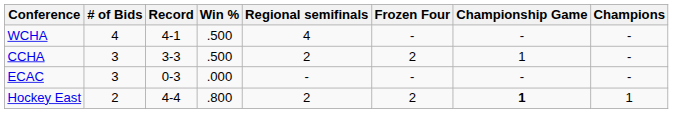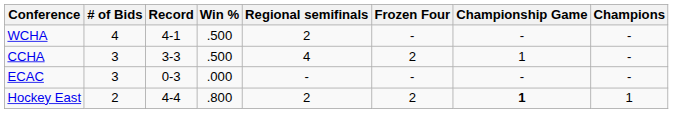WCHA | Regional semifinals: 4 -> 2
CCHA | Regional semifinals: 2 -> 4
